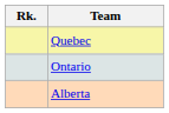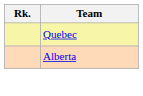- row: Ontario
